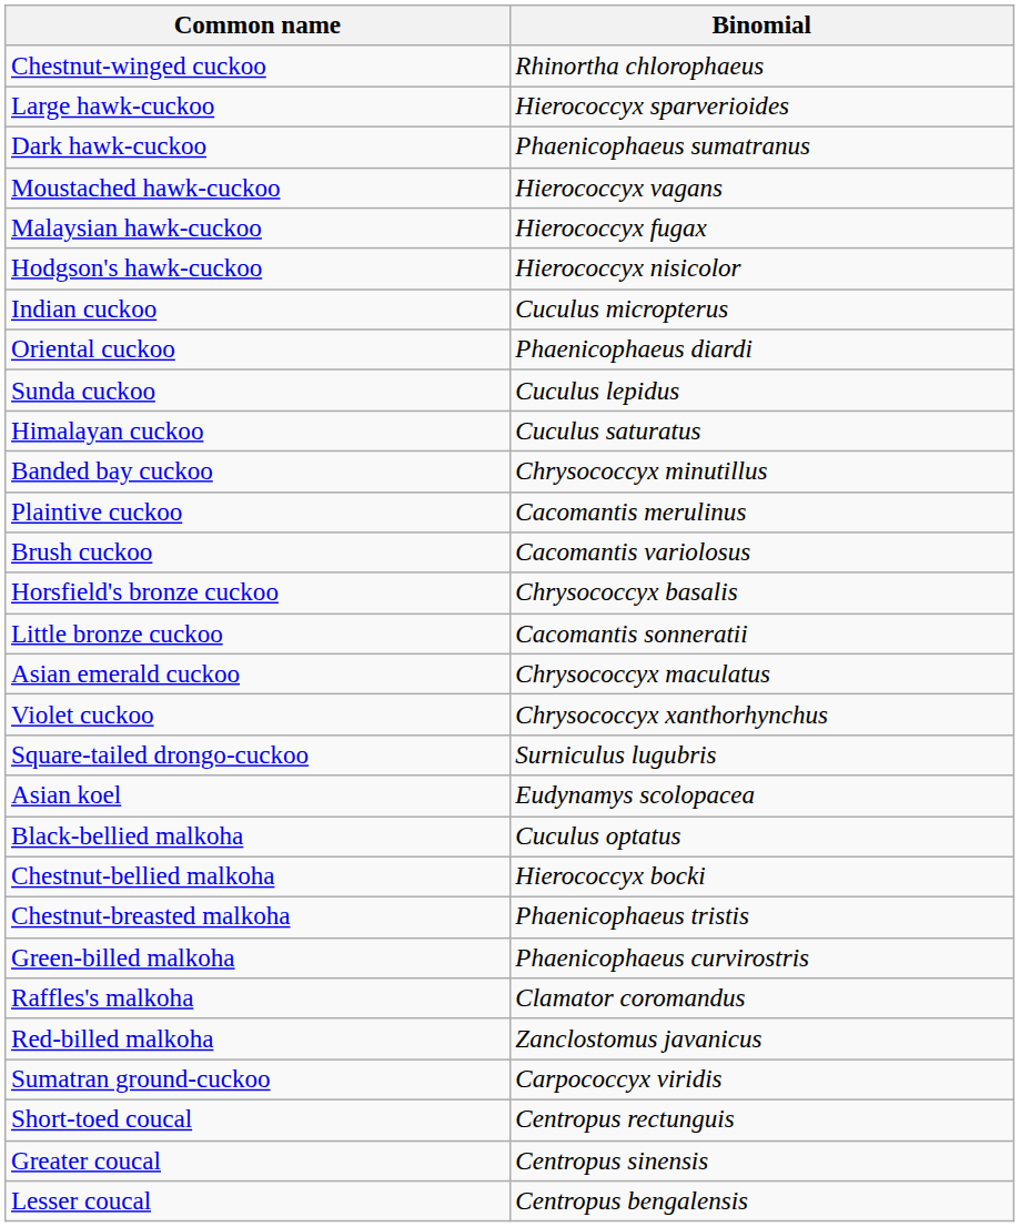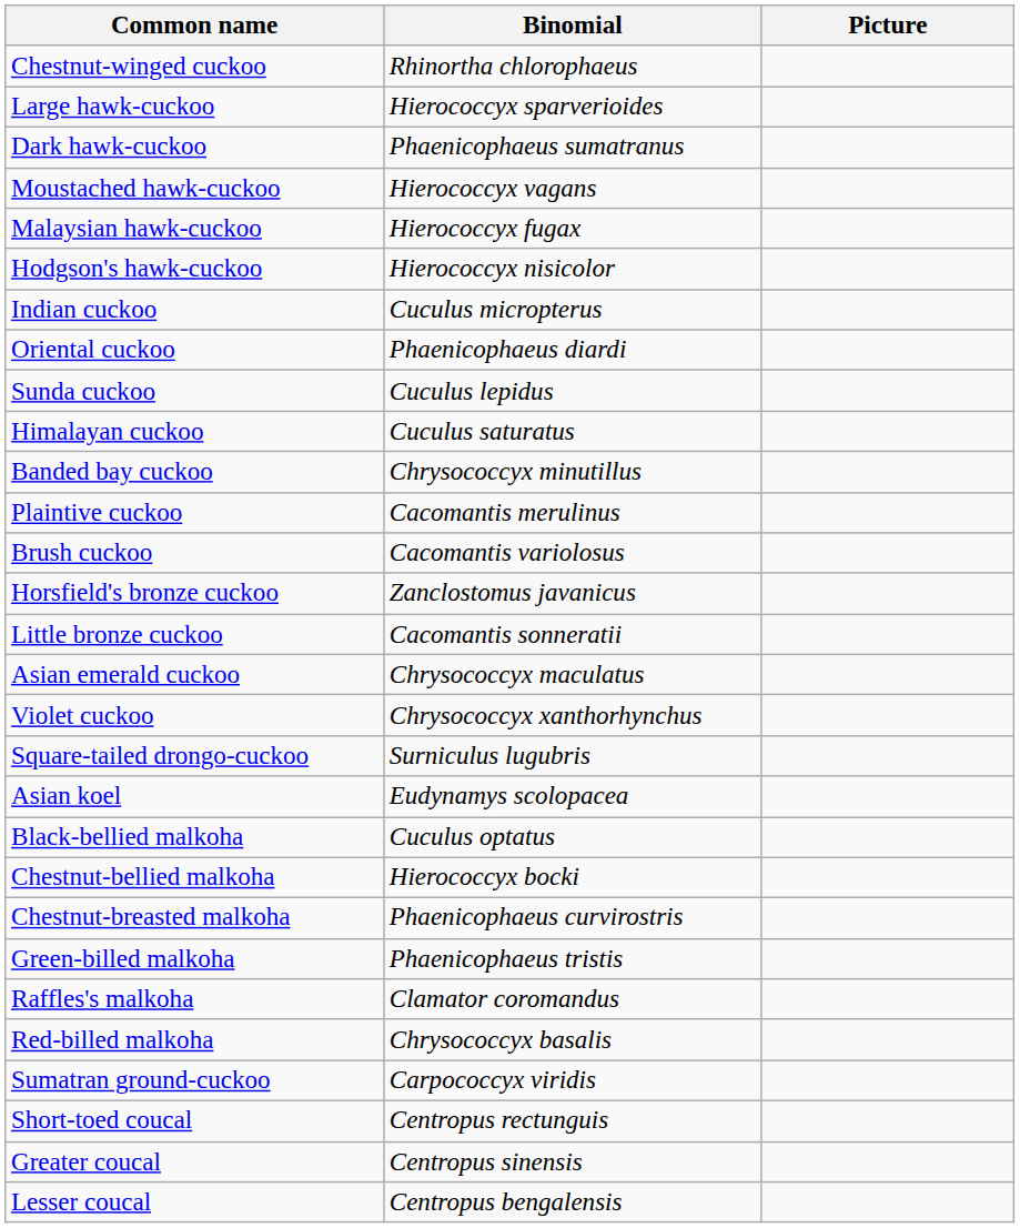+ column: Picture
Horsfield's bronze cuckoo | Binomial: Chrysococcyx basalis -> Zanclostomus javanicus
Chestnut-breasted malkoha | Binomial: Phaenicophaeus tristis -> Phaenicophaeus curvirostris
Green-billed malkoha | Binomial: Phaenicophaeus curvirostris -> Phaenicophaeus tristis
Red-billed malkoha | Binomial: Zanclostomus javanicus -> Chrysococcyx basalis
